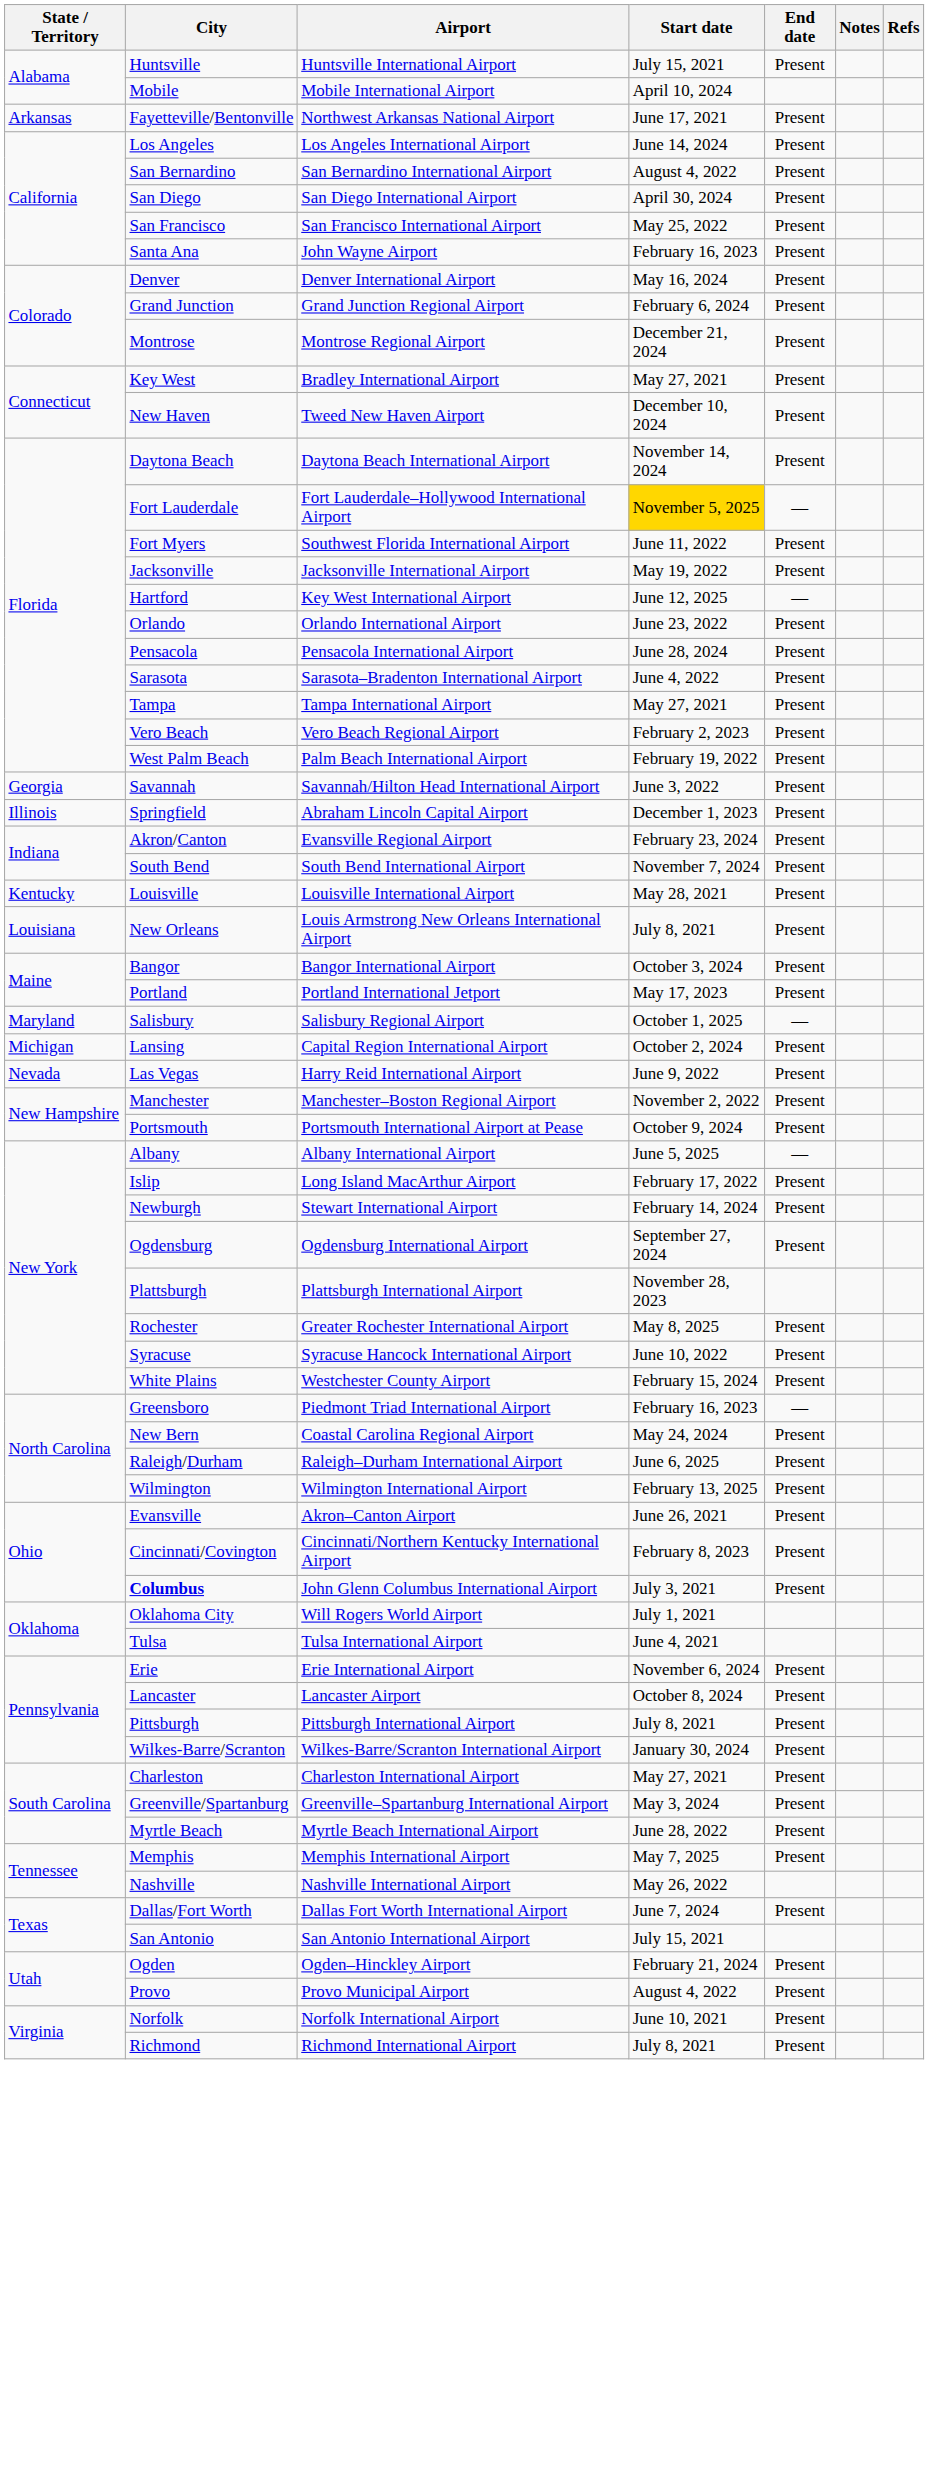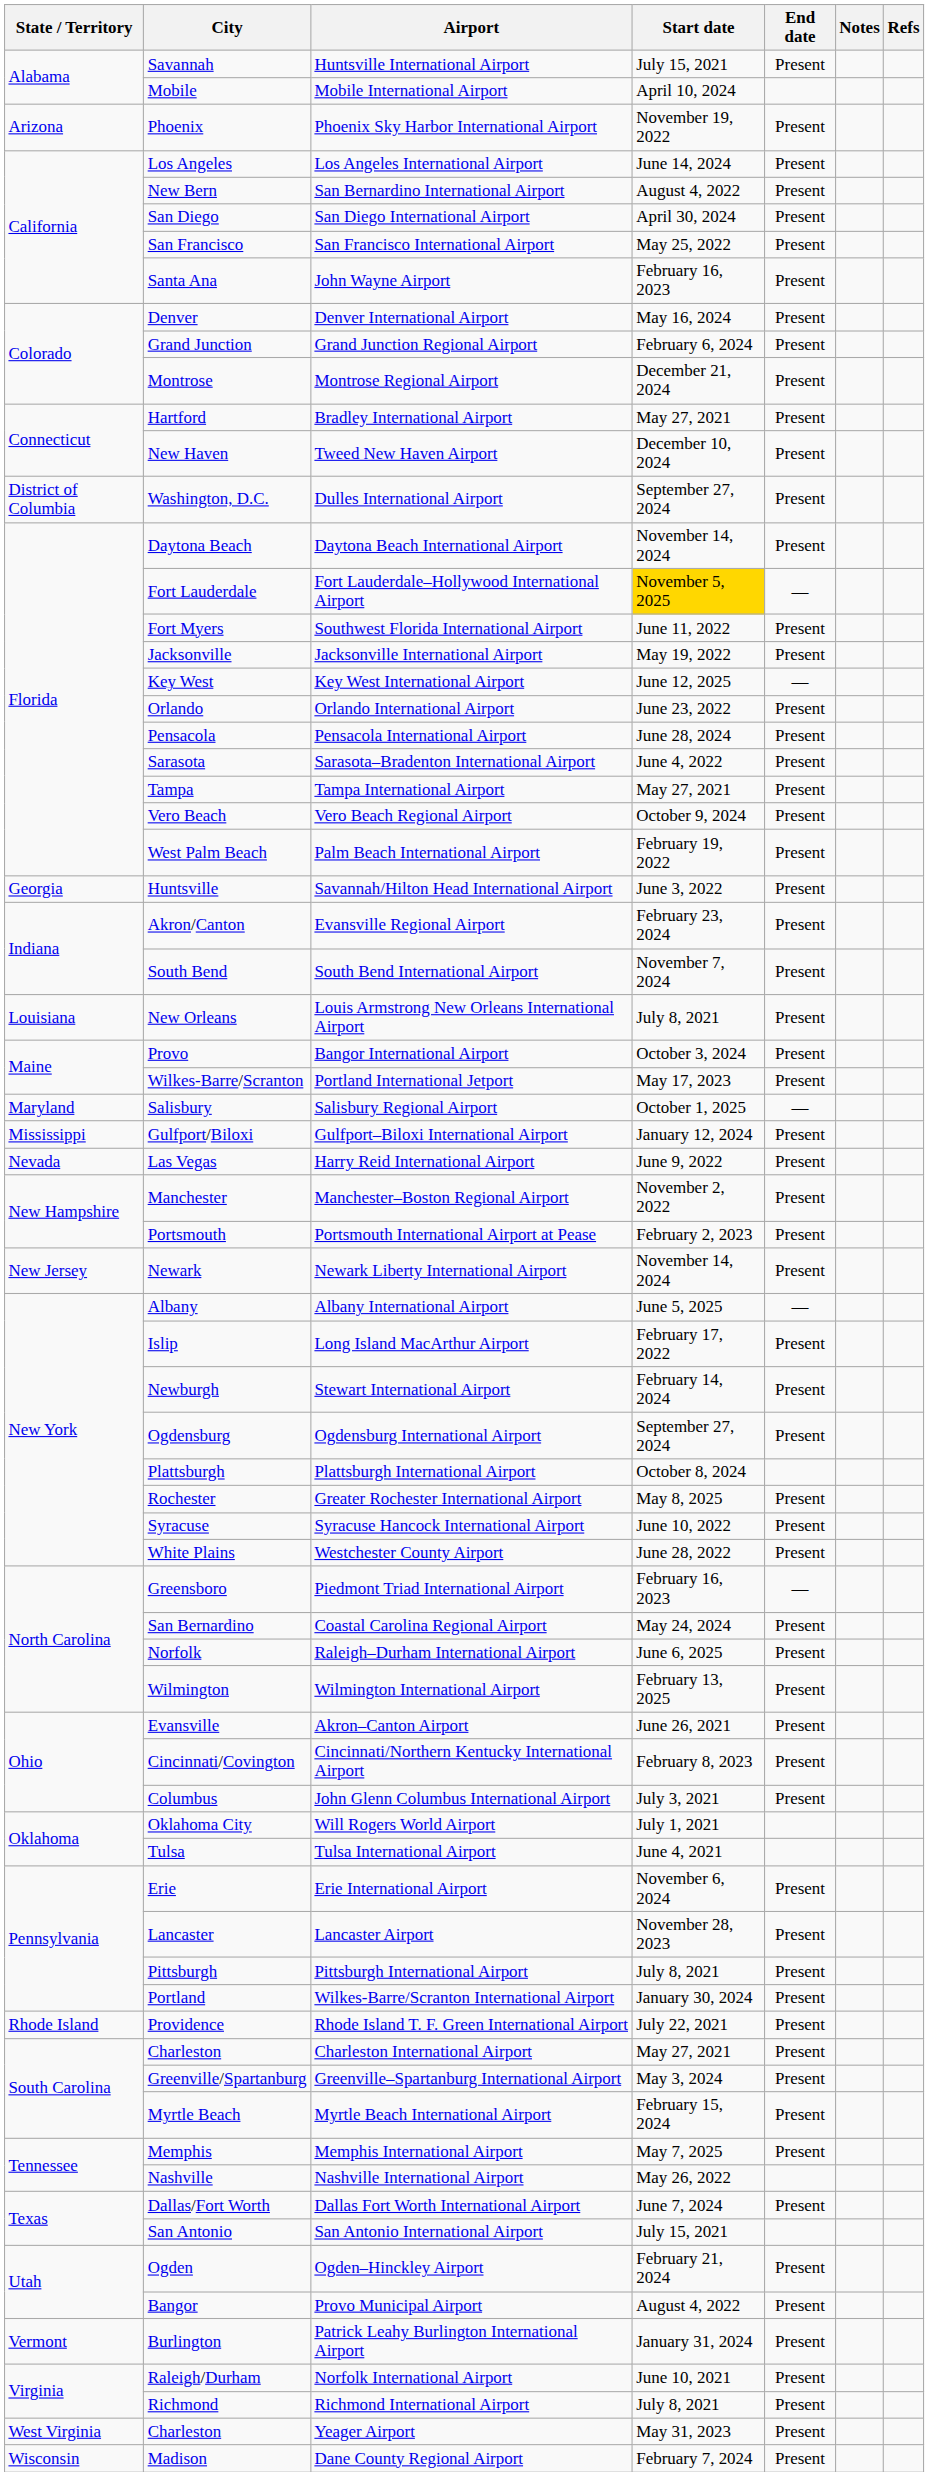Huntsville International Airport | City: Huntsville -> Savannah
+ row: Arizona | Phoenix | Phoenix Sky Harbor International Airport | November 19, 2022 | Present
- row: Arkansas | Fayetteville/Bentonville | Northwest Arkansas National Airport | June 17, 2021 | Present
San Bernardino International Airport | City: San Bernardino -> New Bern
Bradley International Airport | City: Key West -> Hartford
+ row: District of Columbia | Washington, D.C. | Dulles International Airport | September 27, 2024 | Present
Key West International Airport | City: Hartford -> Key West
Vero Beach Regional Airport | Start date: February 2, 2023 -> October 9, 2024
Savannah/Hilton Head International Airport | City: Savannah -> Huntsville
- row: Illinois | Springfield | Abraham Lincoln Capital Airport | December 1, 2023 | Present
- row: Kentucky | Louisville | Louisville International Airport | May 28, 2021 | Present
Bangor International Airport | City: Bangor -> Provo
Portland International Jetport | City: Portland -> Wilkes-Barre/Scranton
- row: Michigan | Lansing | Capital Region International Airport | October 2, 2024 | Present
+ row: Mississippi | Gulfport/Biloxi | Gulfport–Biloxi International Airport | January 12, 2024 | Present
Portsmouth International Airport at Pease | Start date: October 9, 2024 -> February 2, 2023
+ row: New Jersey | Newark | Newark Liberty International Airport | November 14, 2024 | Present
Plattsburgh International Airport | Start date: November 28, 2023 -> October 8, 2024
Westchester County Airport | Start date: February 15, 2024 -> June 28, 2022
Coastal Carolina Regional Airport | City: New Bern -> San Bernardino
Raleigh–Durham International Airport | City: Raleigh/Durham -> Norfolk
John Glenn Columbus International Airport | City: bold -> normal
Lancaster Airport | Start date: October 8, 2024 -> November 28, 2023
Wilkes-Barre/Scranton International Airport | City: Wilkes-Barre/Scranton -> Portland
+ row: Rhode Island | Providence | Rhode Island T. F. Green International Airport | July 22, 2021 | Present
Myrtle Beach International Airport | Start date: June 28, 2022 -> February 15, 2024
Provo Municipal Airport | City: Provo -> Bangor
+ row: Vermont | Burlington | Patrick Leahy Burlington International Airport | January 31, 2024 | Present
Norfolk International Airport | City: Norfolk -> Raleigh/Durham
+ row: West Virginia | Charleston | Yeager Airport | May 31, 2023 | Present
+ row: Wisconsin | Madison | Dane County Regional Airport | February 7, 2024 | Present
